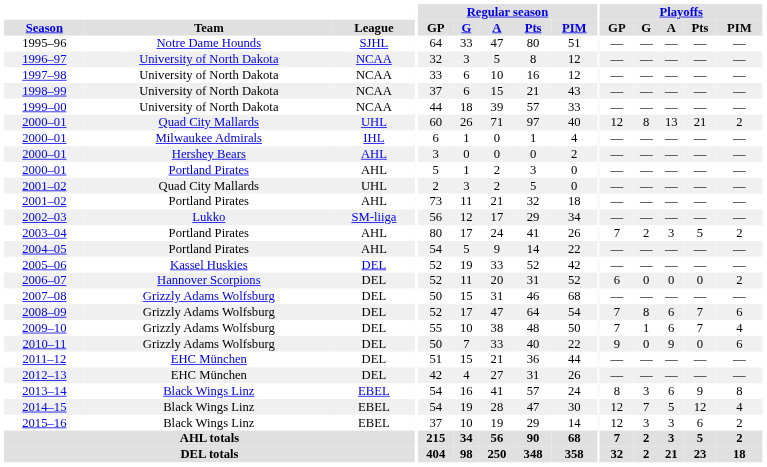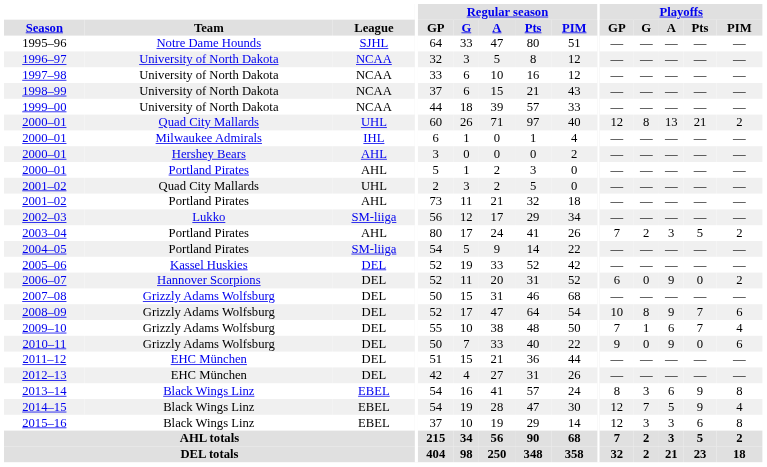2004–05 | League: AHL -> SM-liiga
2006–07 | Playoffs / A: 0 -> 9
2008–09 | Playoffs / GP: 7 -> 10
2008–09 | Playoffs / A: 6 -> 9
2014–15 | Playoffs / Pts: 12 -> 9
2015–16 | Playoffs / PIM: 2 -> 8
